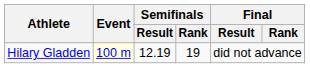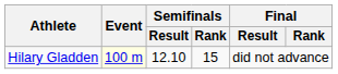Hilary Gladden | Semifinals / Result: 12.19 -> 12.10
Hilary Gladden | Semifinals / Rank: 19 -> 15
